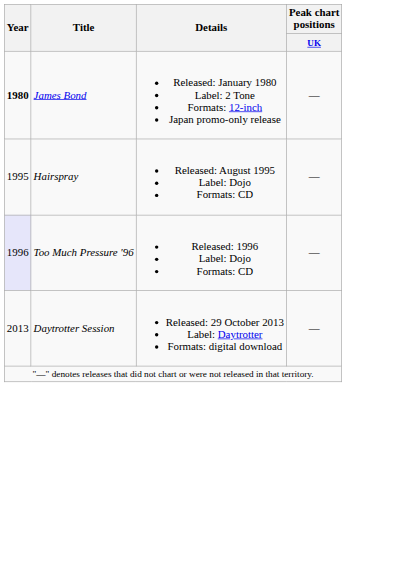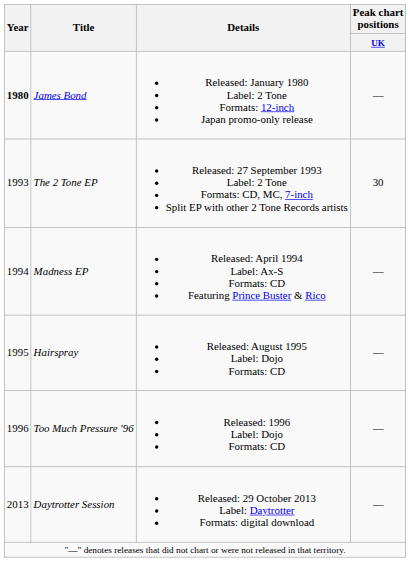+ row: 1993 | The 2 Tone EP | Released: 27 September 1993 Label: 2 Tone Formats: CD, MC, 7-inch Split EP with other 2 Tone Records artists | 30
+ row: 1994 | Madness EP | Released: April 1994 Label: Ax-S Formats: CD Featuring Prince Buster & Rico | —
Too Much Pressure '96 | Year: lavender background -> no background
